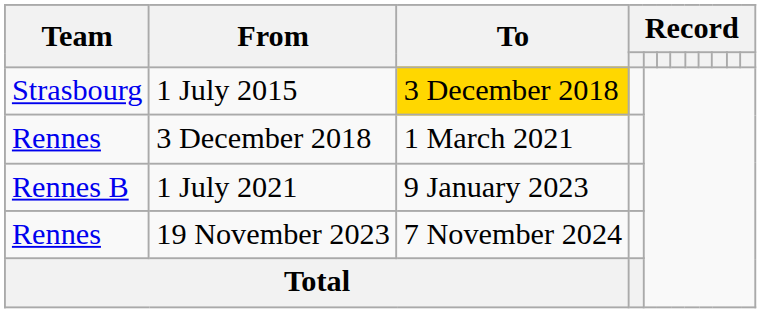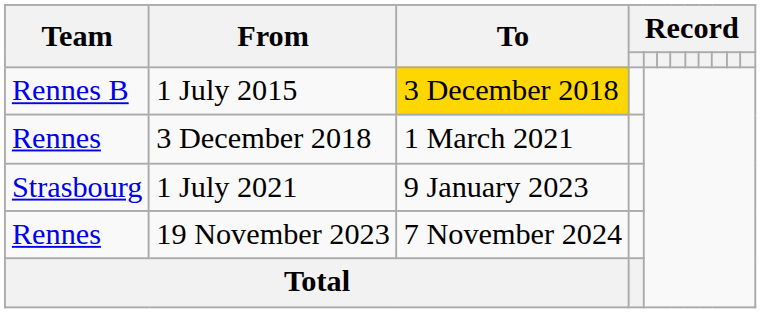1 July 2015 | Team: Strasbourg -> Rennes B
1 July 2021 | Team: Rennes B -> Strasbourg
